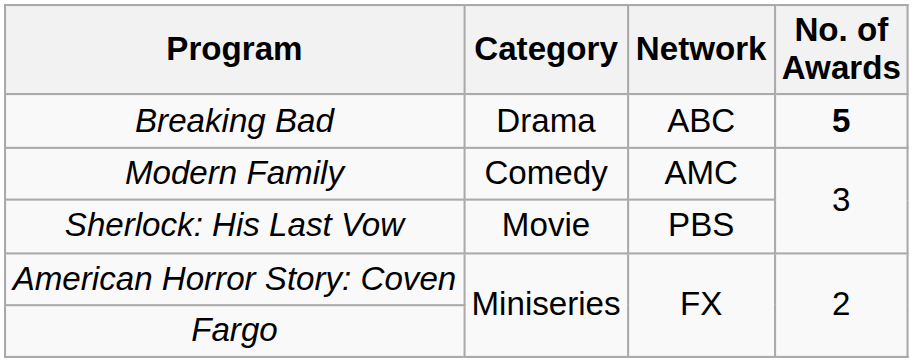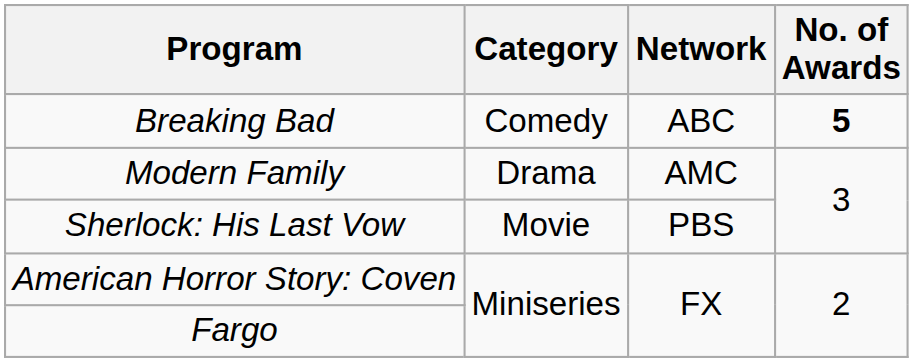Breaking Bad | Category: Drama -> Comedy
Modern Family | Category: Comedy -> Drama
